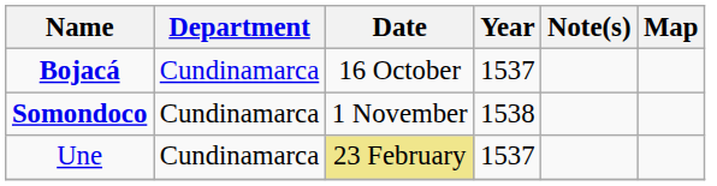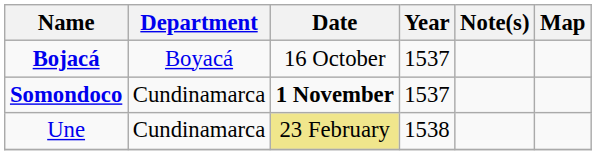Bojacá | Department: Cundinamarca -> Boyacá
Somondoco | Date: normal -> bold
Somondoco | Year: 1538 -> 1537
Une | Year: 1537 -> 1538
